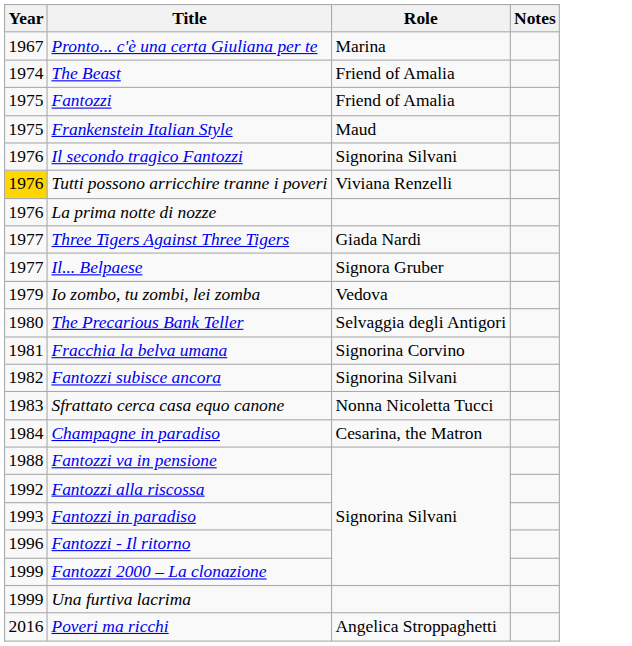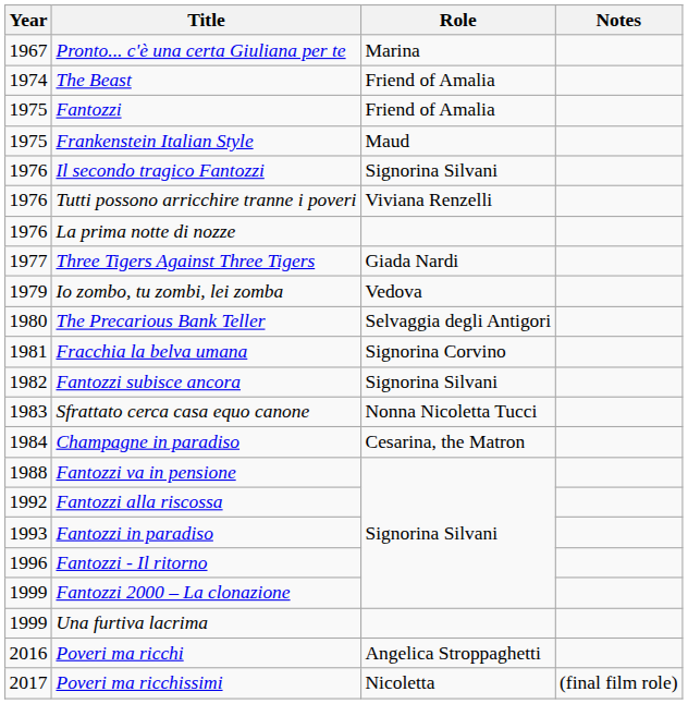Tutti possono arricchire tranne i poveri | Year: gold background -> no background
- row: 1977 | Il... Belpaese | Signora Gruber
+ row: 2017 | Poveri ma ricchissimi | Nicoletta | (final film role)
